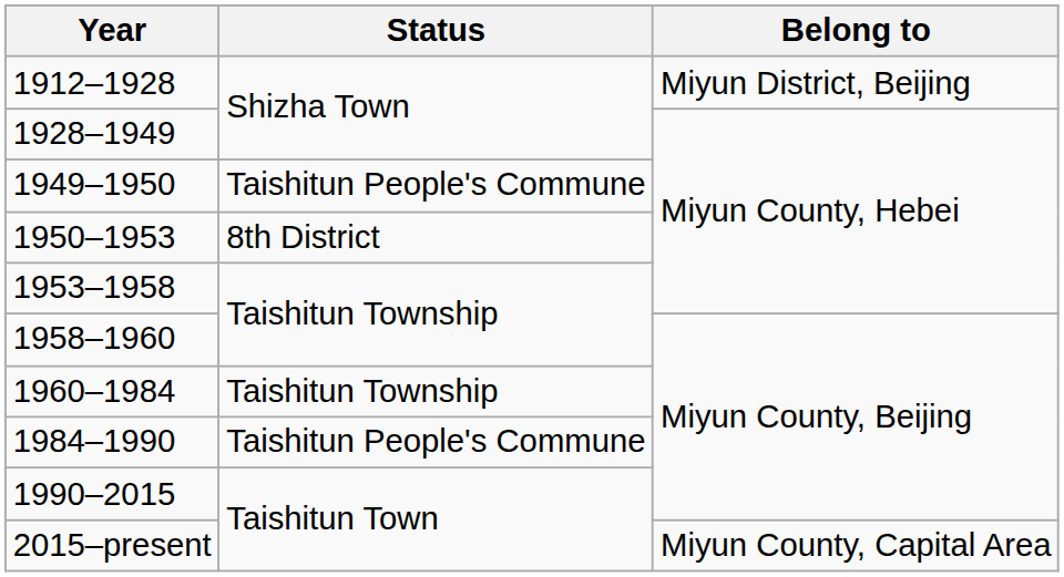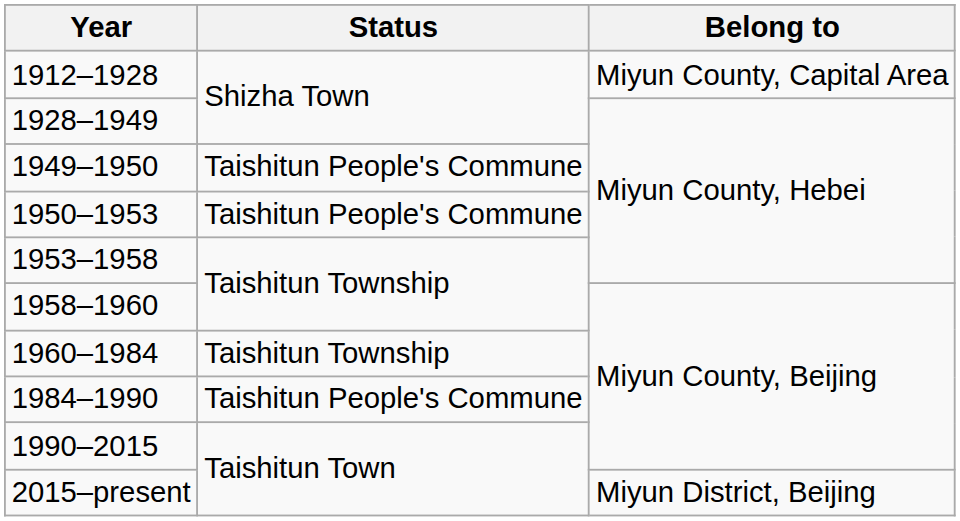1912–1928 | Belong to: Miyun District, Beijing -> Miyun County, Capital Area
1950–1953 | Status: 8th District -> Taishitun People's Commune
2015–present | Belong to: Miyun County, Capital Area -> Miyun District, Beijing
